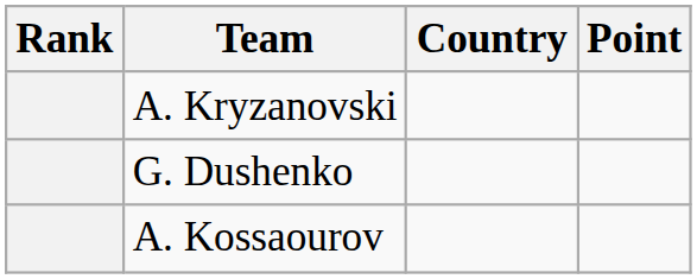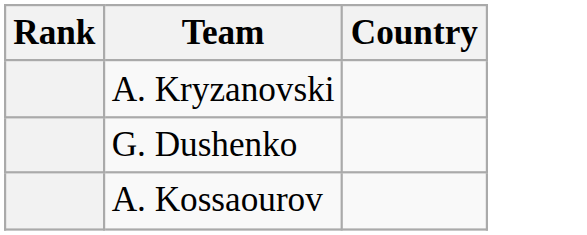- column: Point
